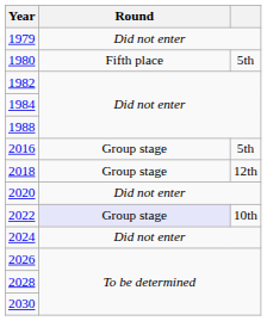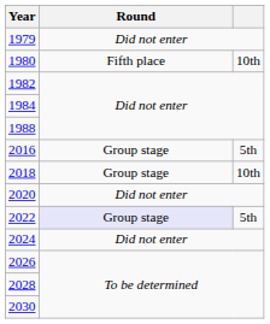1980 | column 3: 5th -> 10th
2018 | column 3: 12th -> 10th
2022 | column 3: 10th -> 5th
